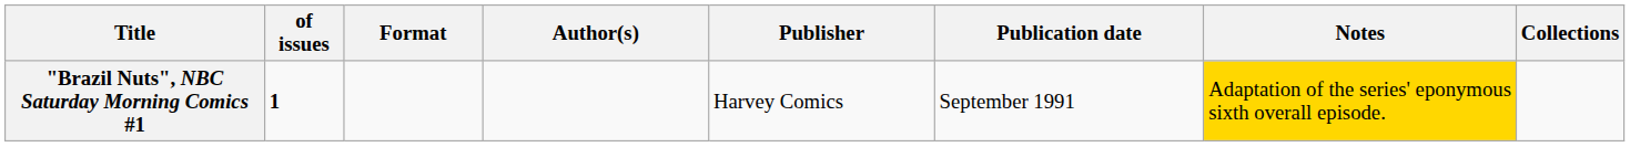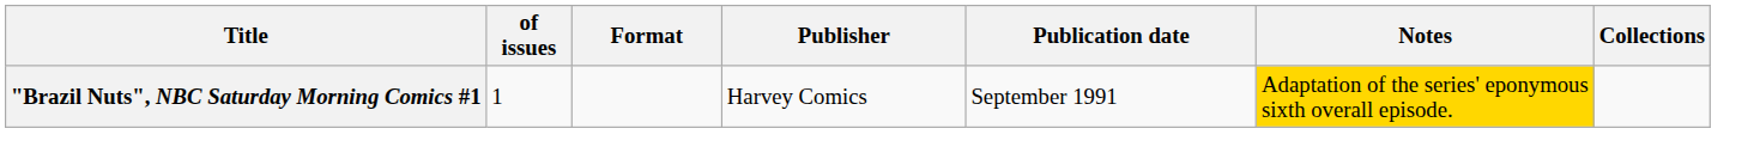- column: Author(s)
"Brazil Nuts", NBC Saturday Morning Comics #1 | of issues: bold -> normal
